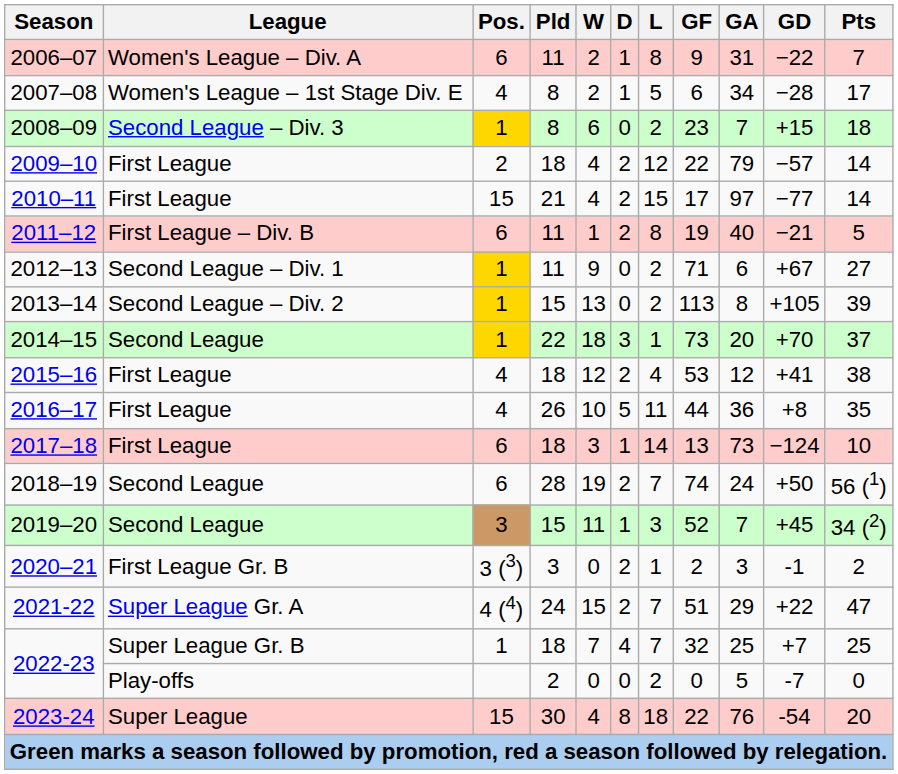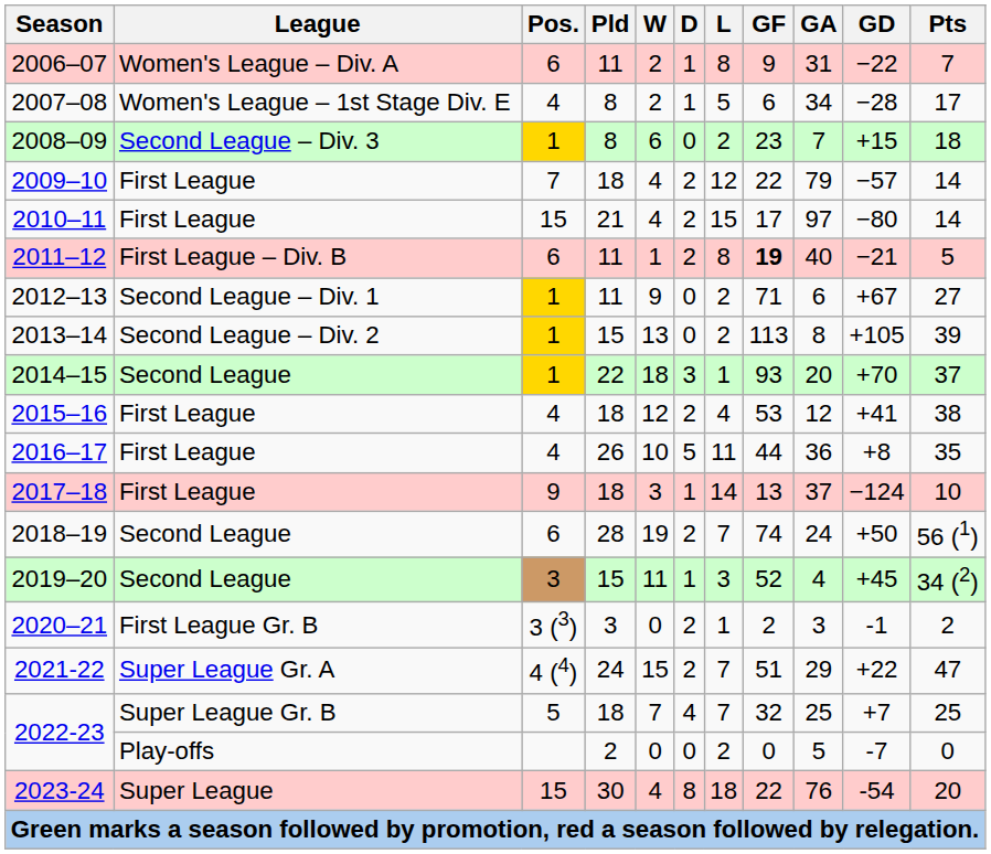2009–10 | Pos.: 2 -> 7
2010–11 | GD: −77 -> −80
2011–12 | GF: normal -> bold
2014–15 | GF: 73 -> 93
2017–18 | Pos.: 6 -> 9
2017–18 | GA: 73 -> 37
2019–20 | GA: 7 -> 4
2022-23 / Super League Gr. B | Pos.: 1 -> 5
